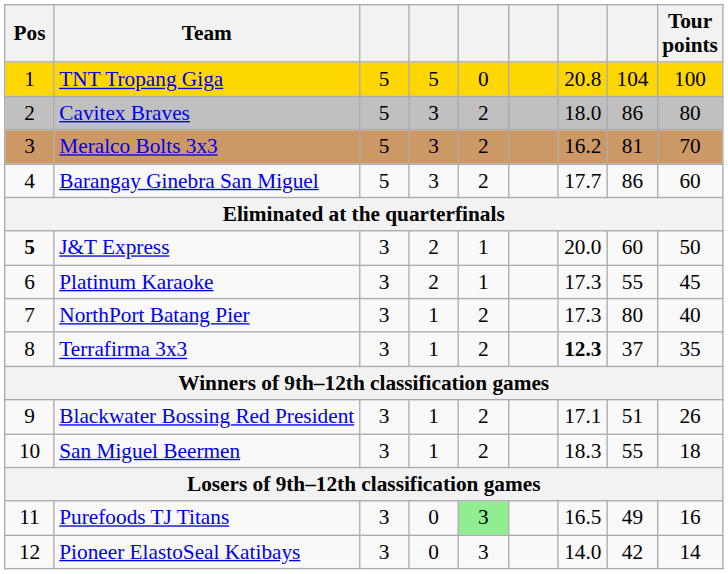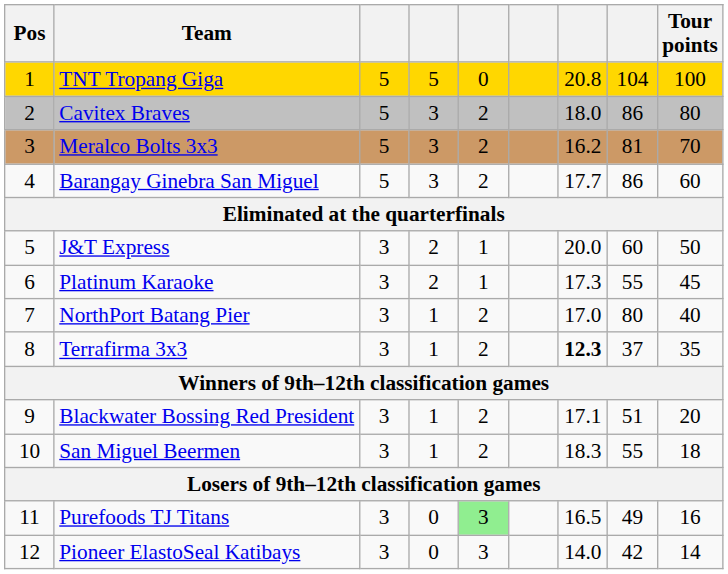J&T Express | Pos: bold -> normal
NorthPort Batang Pier | column 7: 17.3 -> 17.0
Blackwater Bossing Red President | Tour points: 26 -> 20
